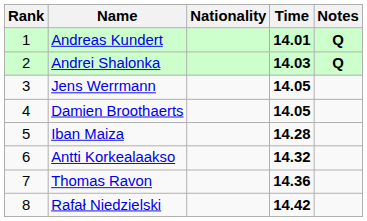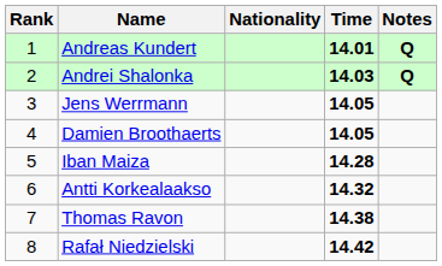Thomas Ravon | Time: 14.36 -> 14.38
